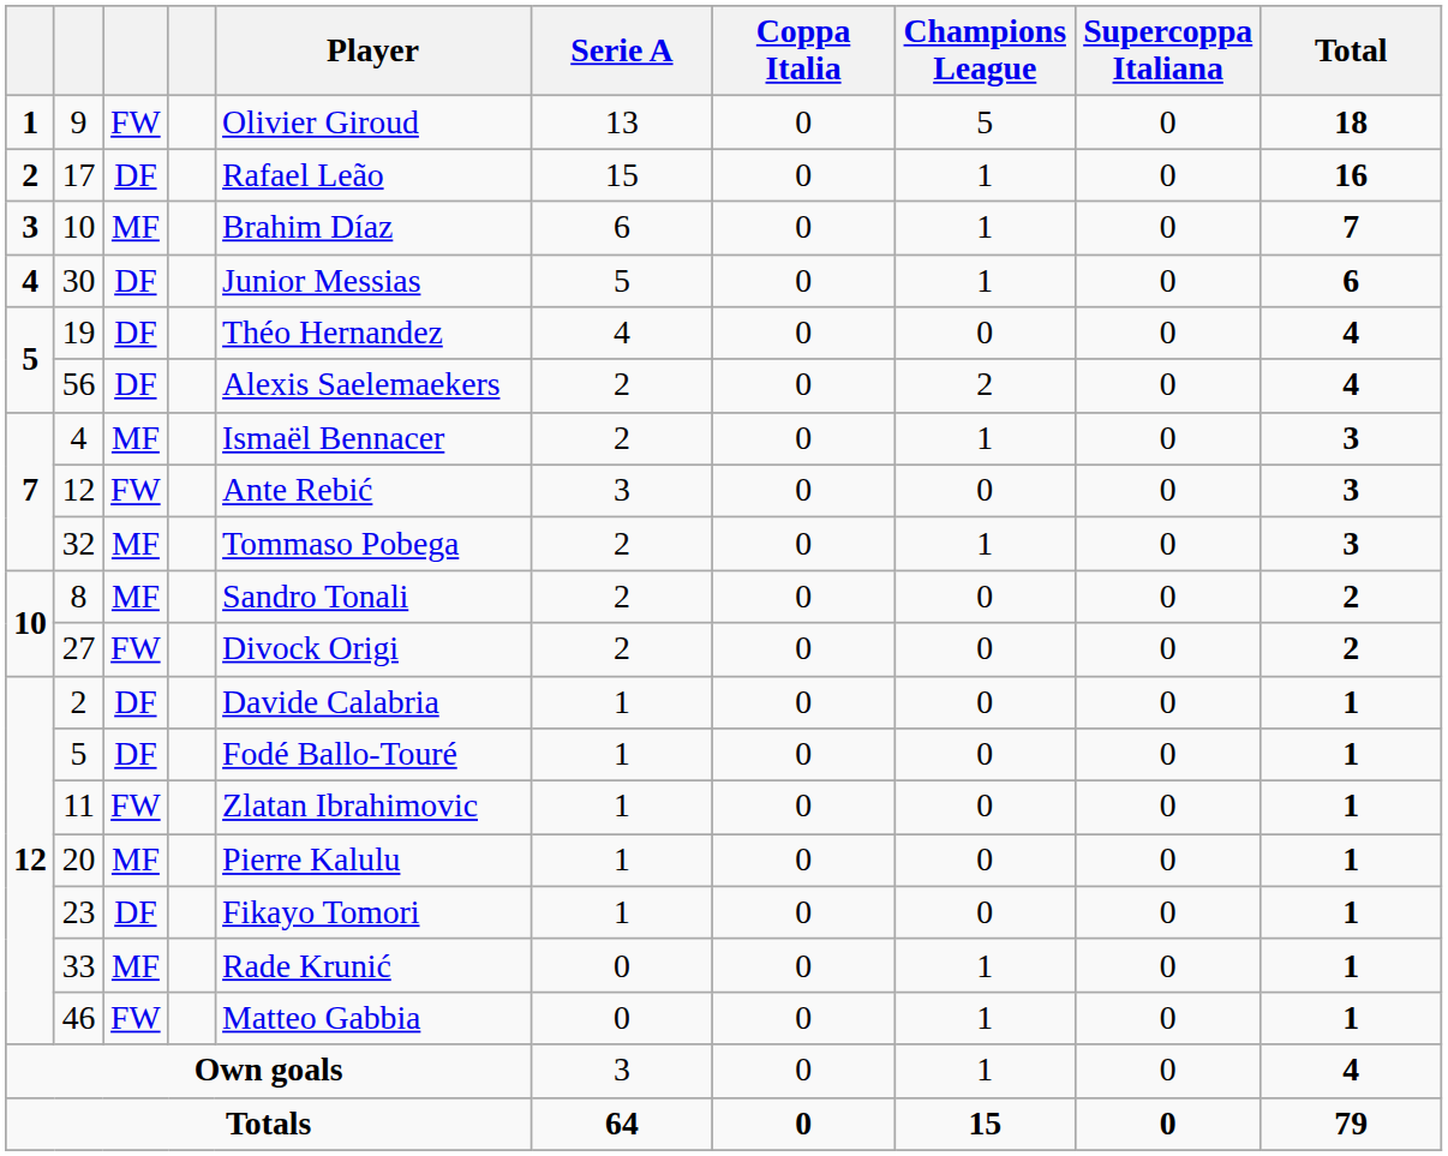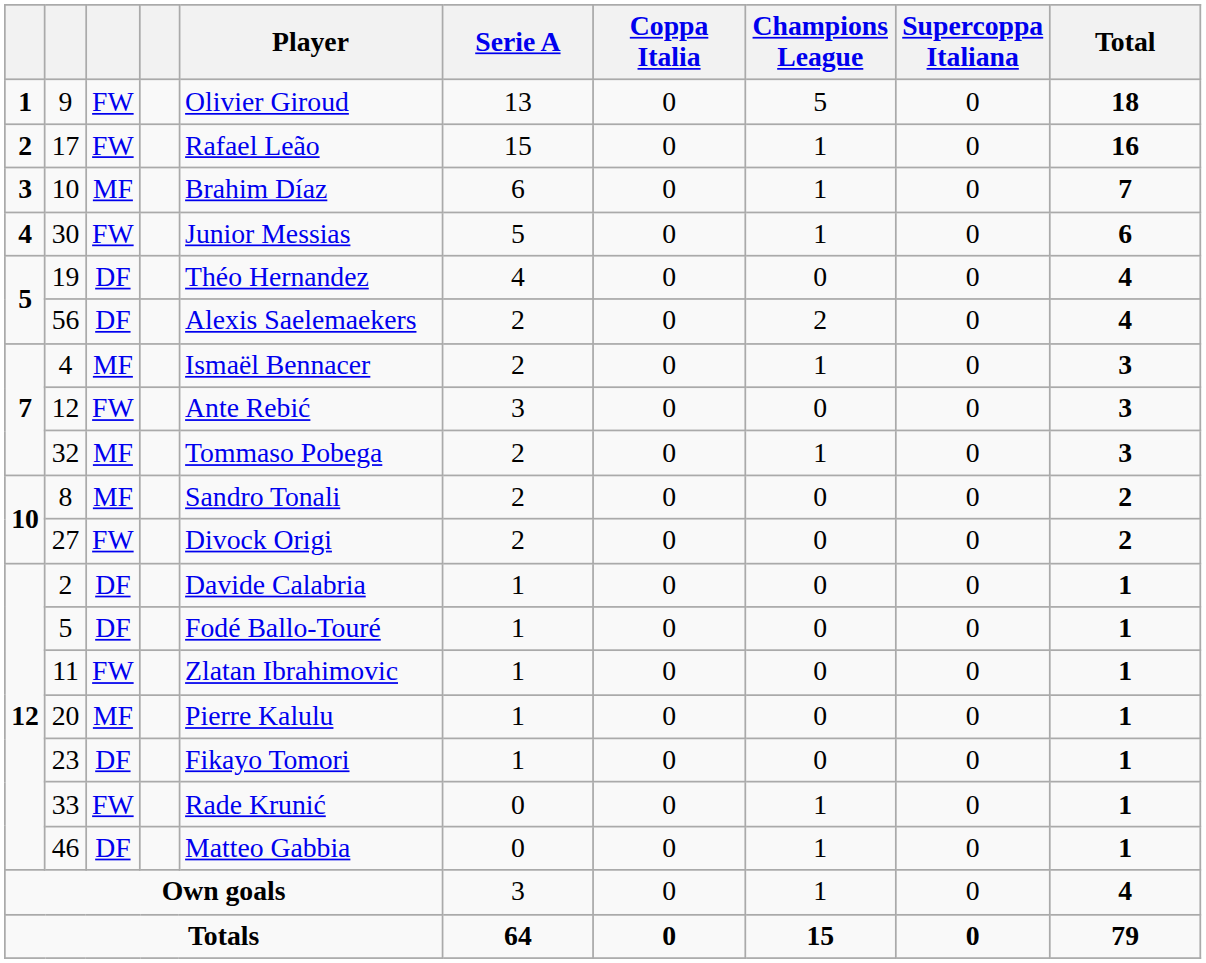17 | column 3: DF -> FW
30 | column 3: DF -> FW
33 | column 3: MF -> FW
46 | column 3: FW -> DF
